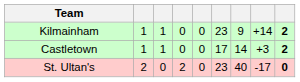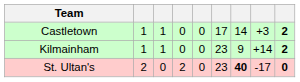rows swapped: Kilmainham <-> Castletown
St. Ultan's | column 7: normal -> bold
